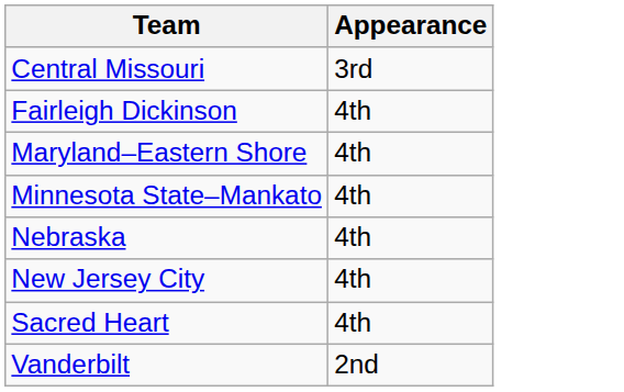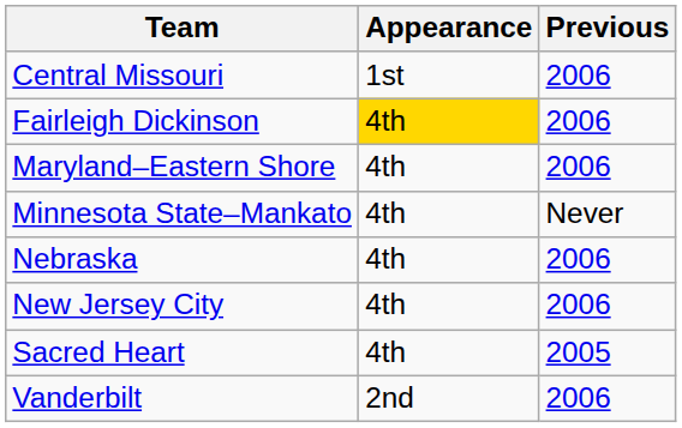+ column: Previous | 2006 | 2006 | 2006 | Never | 2006 | 2006 | 2005 | 2006
Central Missouri | Appearance: 3rd -> 1st
Fairleigh Dickinson | Appearance: no background -> gold background
